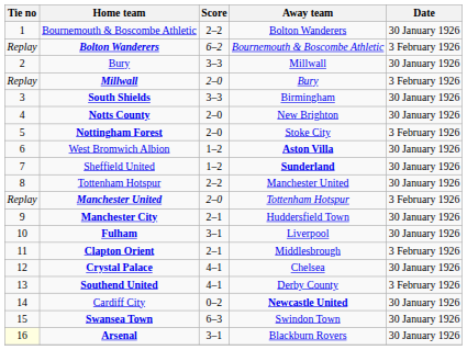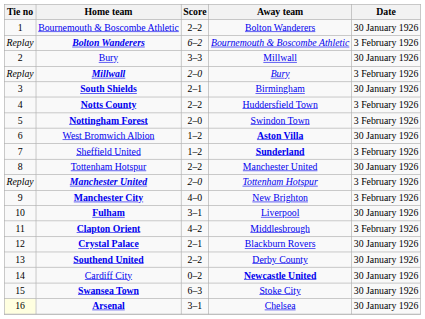South Shields | Score: 3–3 -> 2–1
Notts County | Score: 2–0 -> 2–2
Notts County | Away team: New Brighton -> Huddersfield Town
Notts County | Date: 30 January 1926 -> 3 February 1926
Nottingham Forest | Away team: Stoke City -> Swindon Town
Sheffield United | Date: 30 January 1926 -> 3 February 1926
Manchester City | Score: 2–1 -> 4–0
Manchester City | Away team: Huddersfield Town -> New Brighton
Manchester City | Date: 30 January 1926 -> 3 February 1926
Clapton Orient | Score: 2–1 -> 4–2
Crystal Palace | Score: 4–1 -> 2–1
Crystal Palace | Away team: Chelsea -> Blackburn Rovers
Southend United | Score: 4–1 -> 2–2
Southend United | Date: 3 February 1926 -> 30 January 1926
Swansea Town | Away team: Swindon Town -> Stoke City
Arsenal | Away team: Blackburn Rovers -> Chelsea
